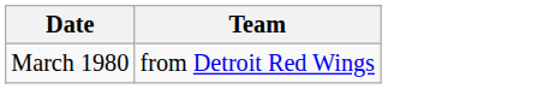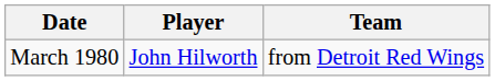+ column: Player | John Hilworth
